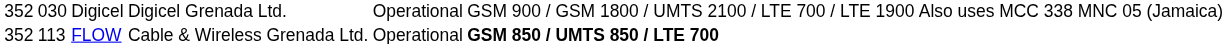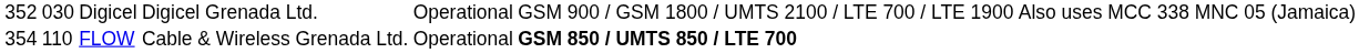FLOW | column 1: 352 -> 354
FLOW | column 2: 113 -> 110
